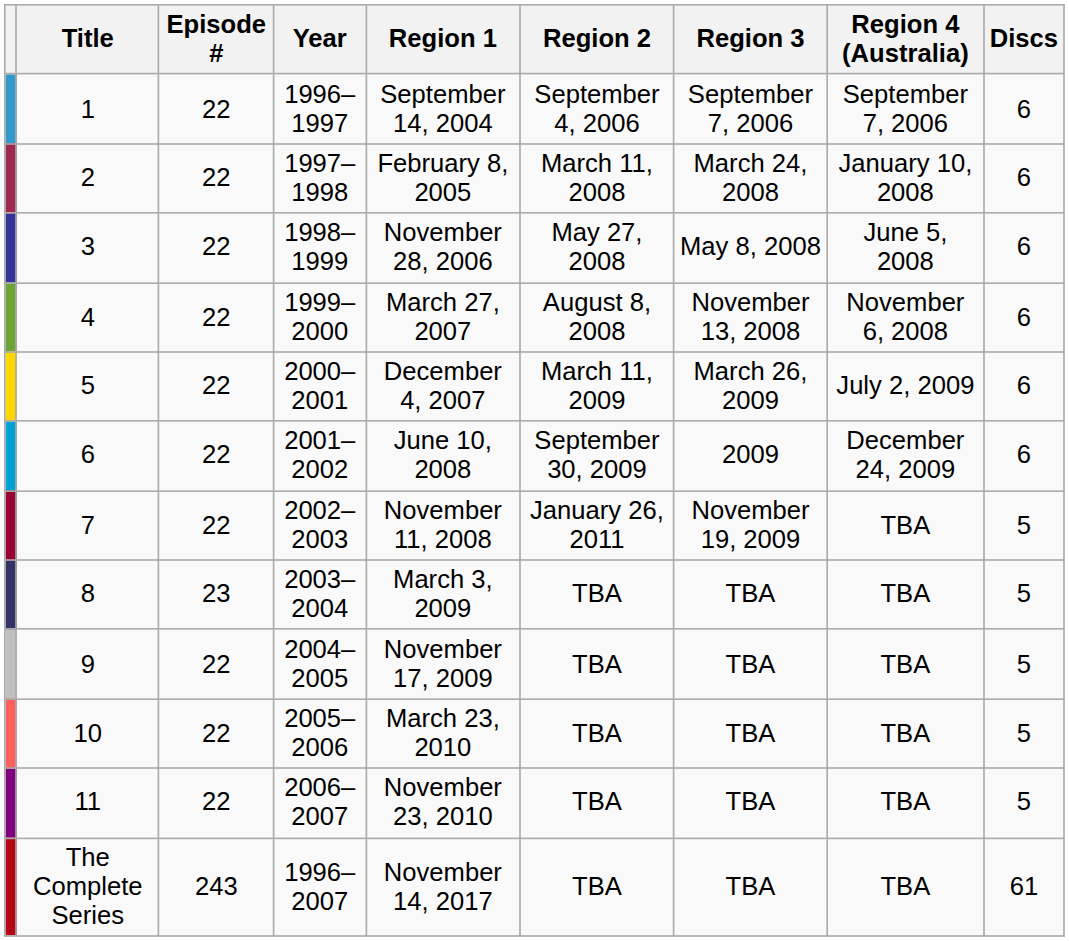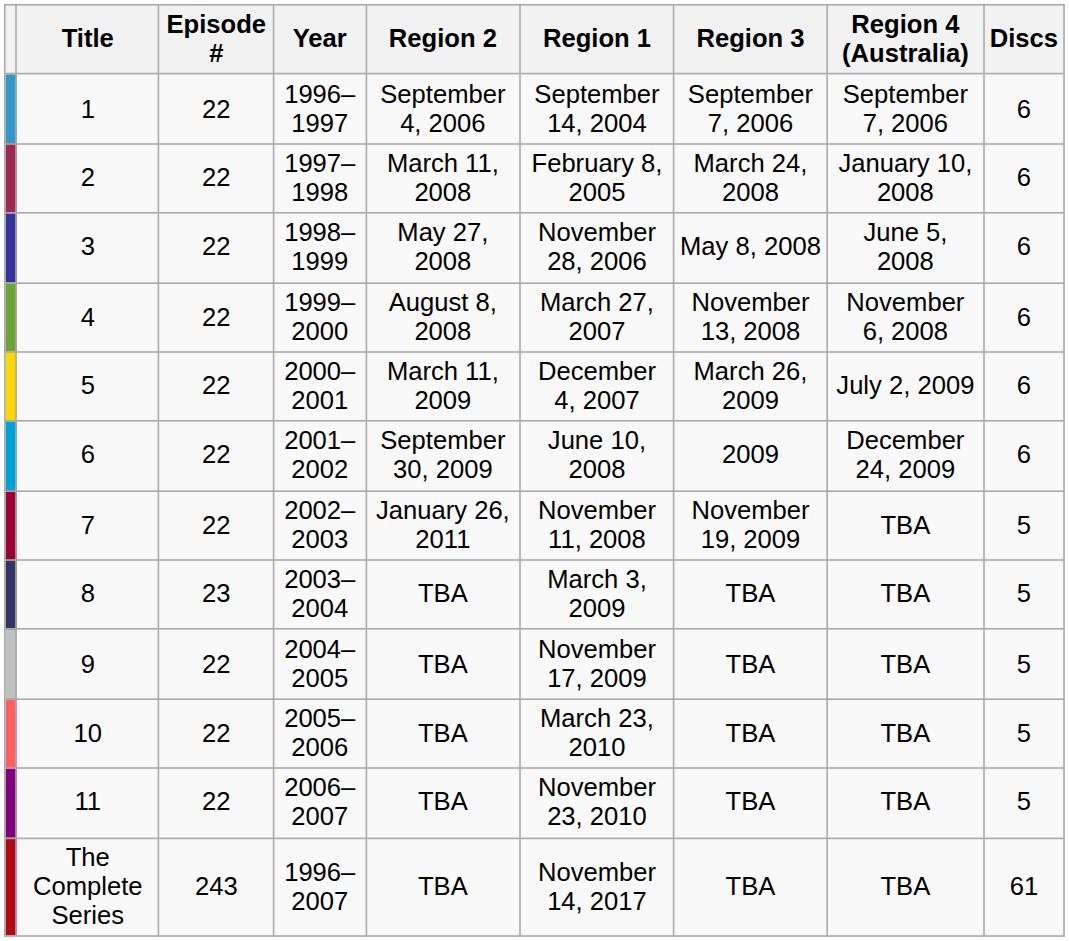columns swapped: Region 1 <-> Region 2
